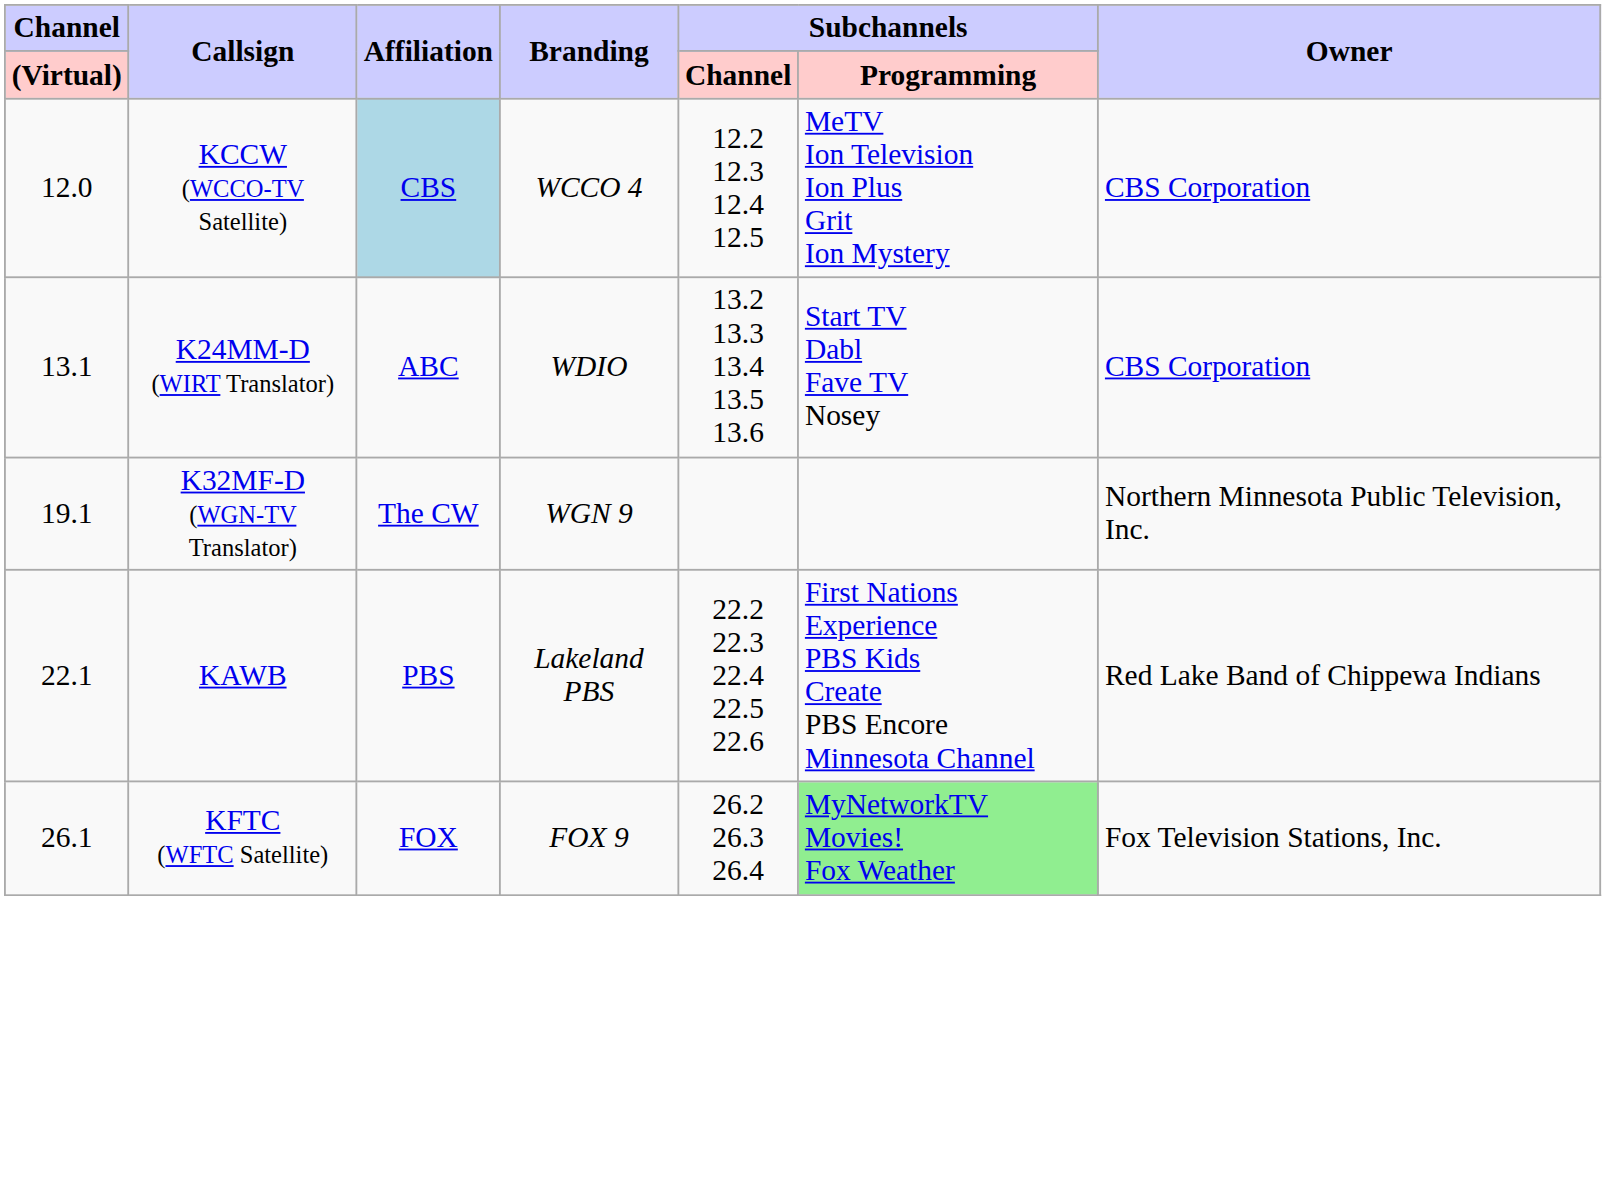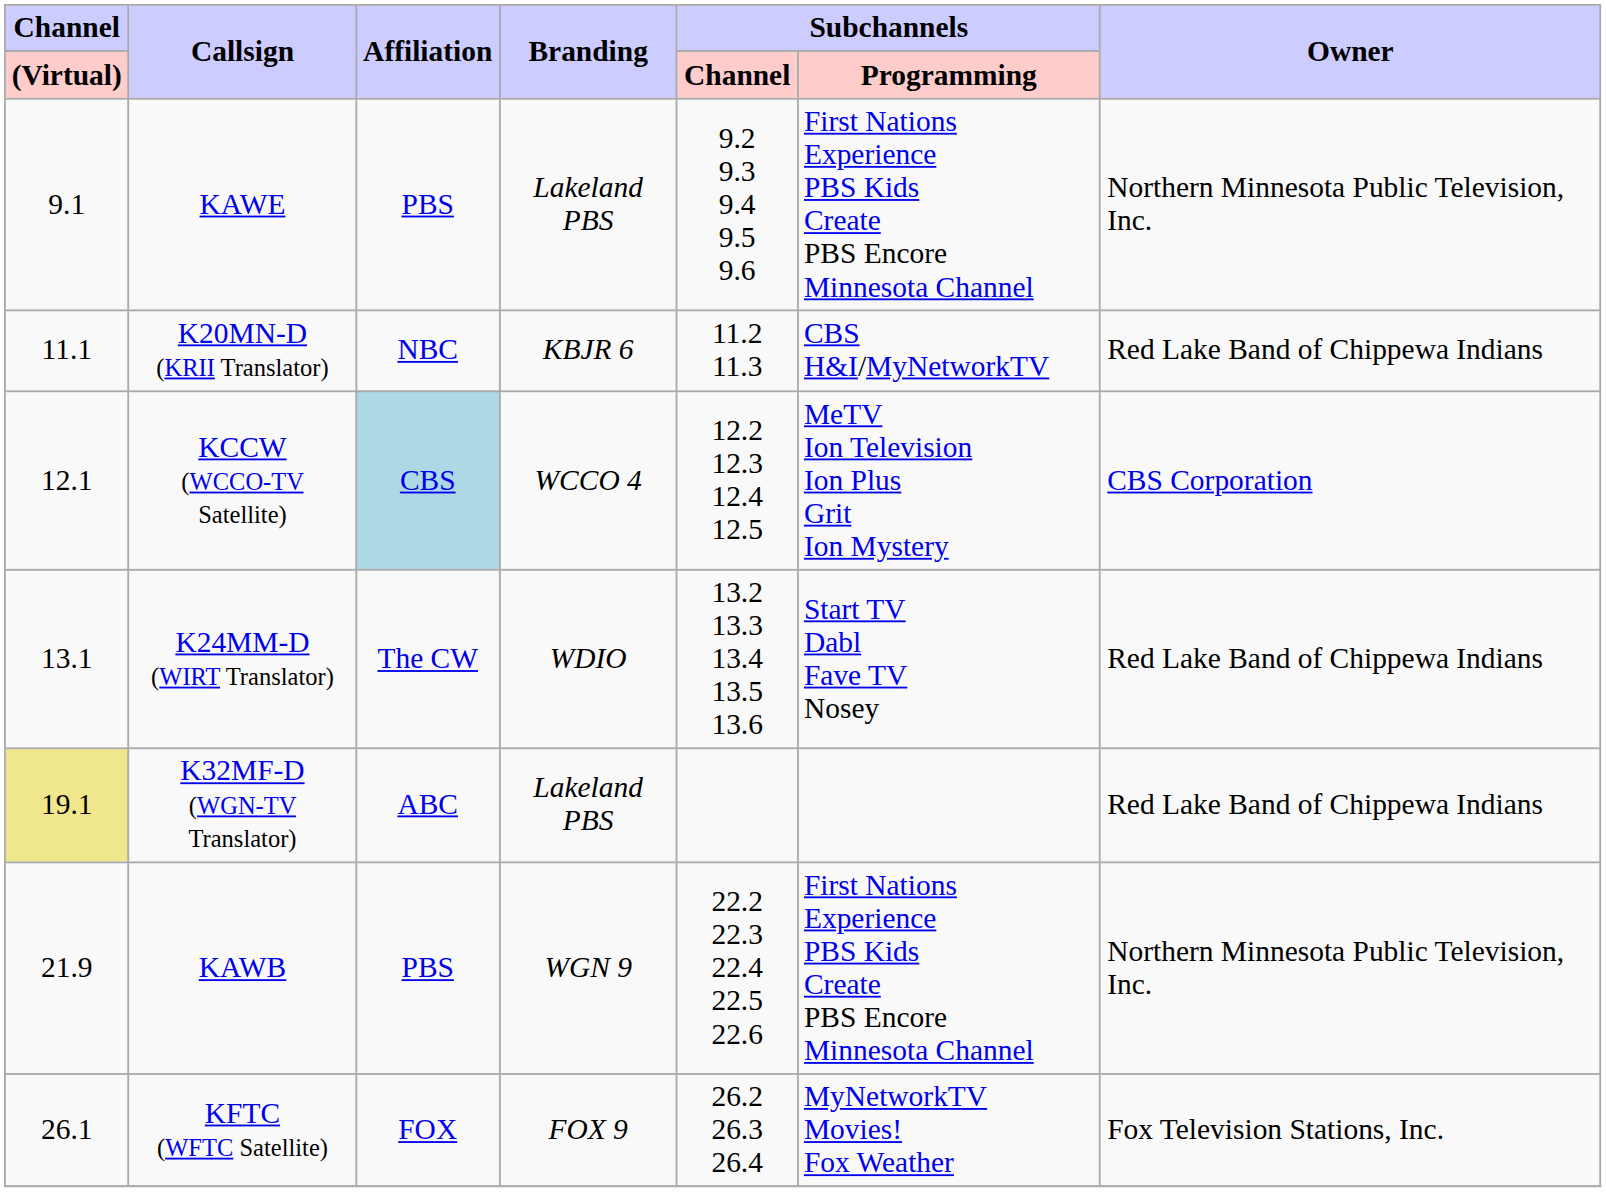+ row: 9.1 | KAWE | PBS | Lakeland PBS | 9.2 9.3 9.4 9.5 9.6 | First Nations Experience PBS Kids Create PBS Encore Minnesota Channel | Northern Minnesota Public Television, Inc.
+ row: 11.1 | K20MN-D (KRII Translator) | NBC | KBJR 6 | 11.2 11.3 | CBS H&I/MyNetworkTV | Red Lake Band of Chippewa Indians
KCCW (WCCO-TV Satellite) | Channel / (Virtual): 12.0 -> 12.1
K24MM-D (WIRT Translator) | Affiliation: ABC -> The CW
K24MM-D (WIRT Translator) | Owner: CBS Corporation -> Red Lake Band of Chippewa Indians
K32MF-D (WGN-TV Translator) | Channel / (Virtual): no background -> khaki background
K32MF-D (WGN-TV Translator) | Affiliation: The CW -> ABC
K32MF-D (WGN-TV Translator) | Branding: WGN 9 -> Lakeland PBS
K32MF-D (WGN-TV Translator) | Owner: Northern Minnesota Public Television, Inc. -> Red Lake Band of Chippewa Indians
KAWB | Channel / (Virtual): 22.1 -> 21.9
KAWB | Branding: Lakeland PBS -> WGN 9
KAWB | Owner: Red Lake Band of Chippewa Indians -> Northern Minnesota Public Television, Inc.
KFTC (WFTC Satellite) | Subchannels / Programming: lightgreen background -> no background
